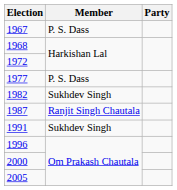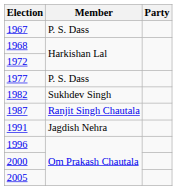1991 | Member: Sukhdev Singh -> Jagdish Nehra
